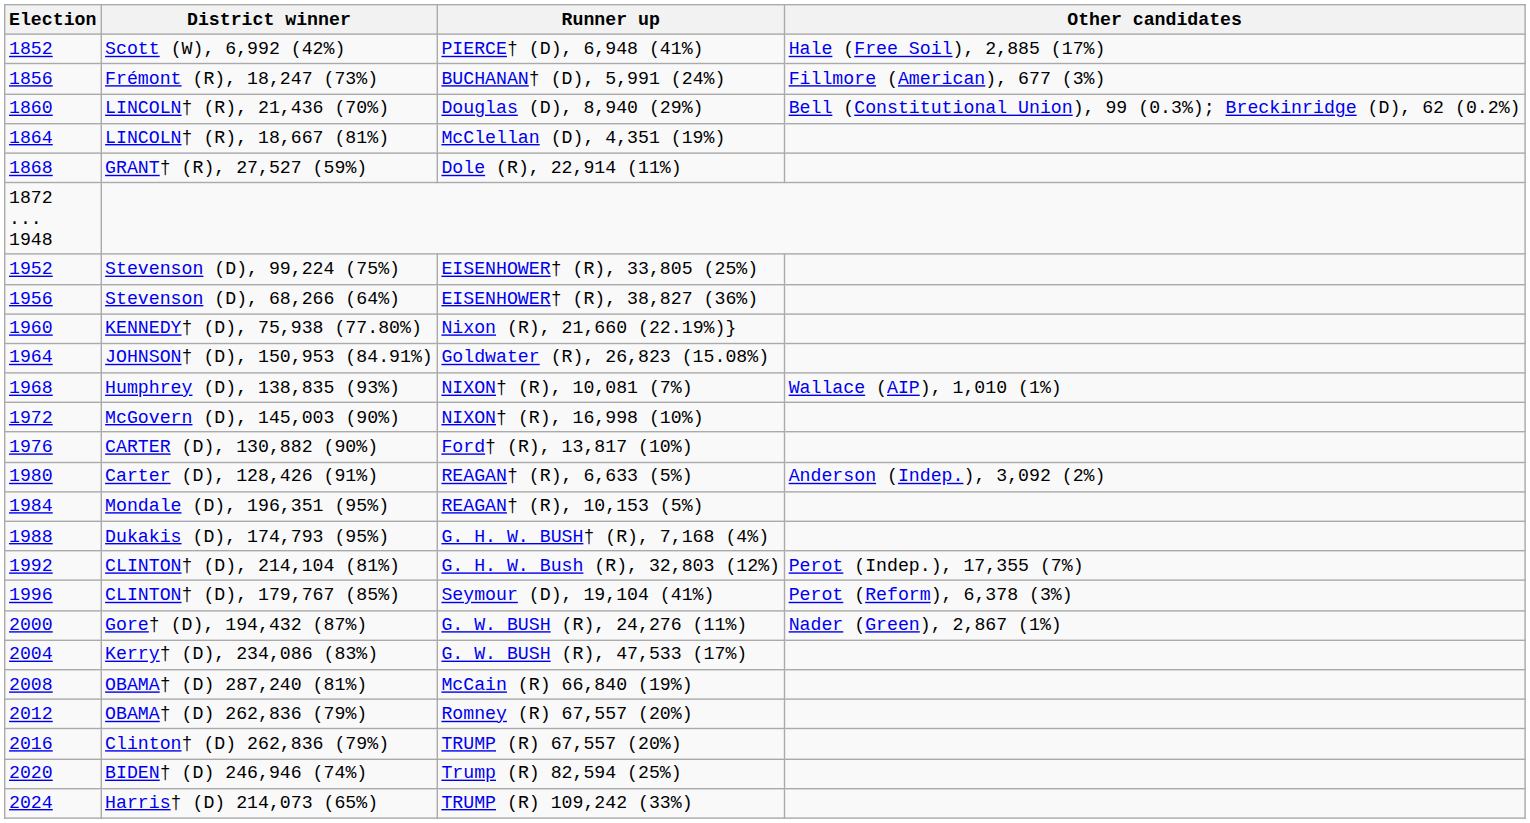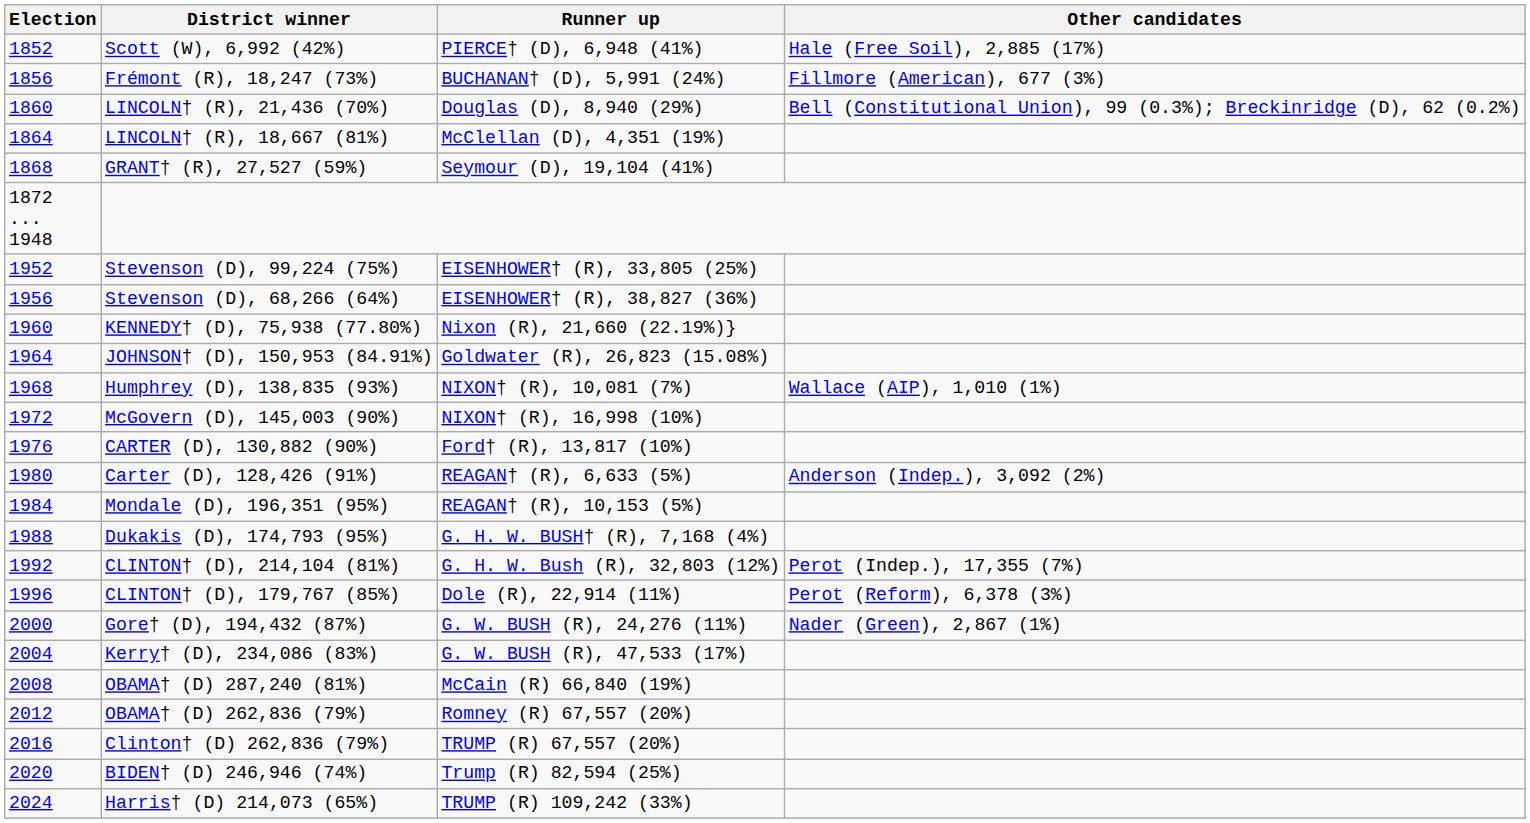GRANT† (R), 27,527 (59%) | Runner up: Dole (R), 22,914 (11%) -> Seymour (D), 19,104 (41%)
CLINTON† (D), 179,767 (85%) | Runner up: Seymour (D), 19,104 (41%) -> Dole (R), 22,914 (11%)
